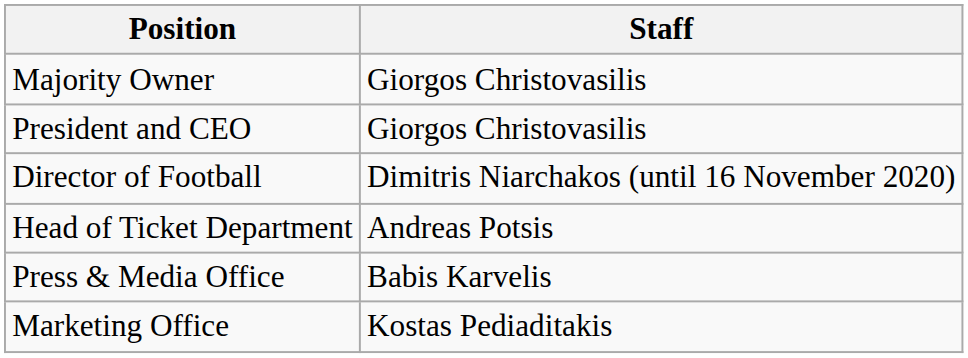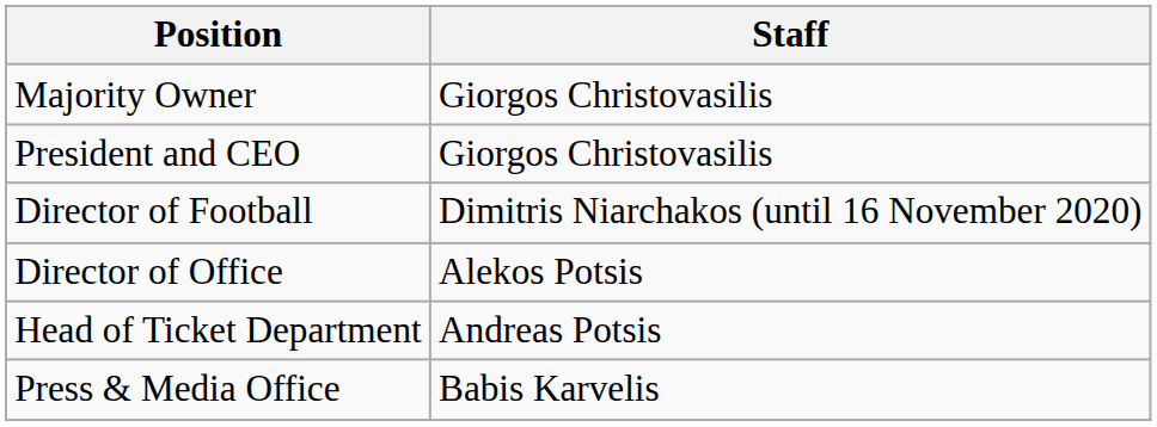+ row: Director of Office | Alekos Potsis
- row: Marketing Office | Kostas Pediaditakis
